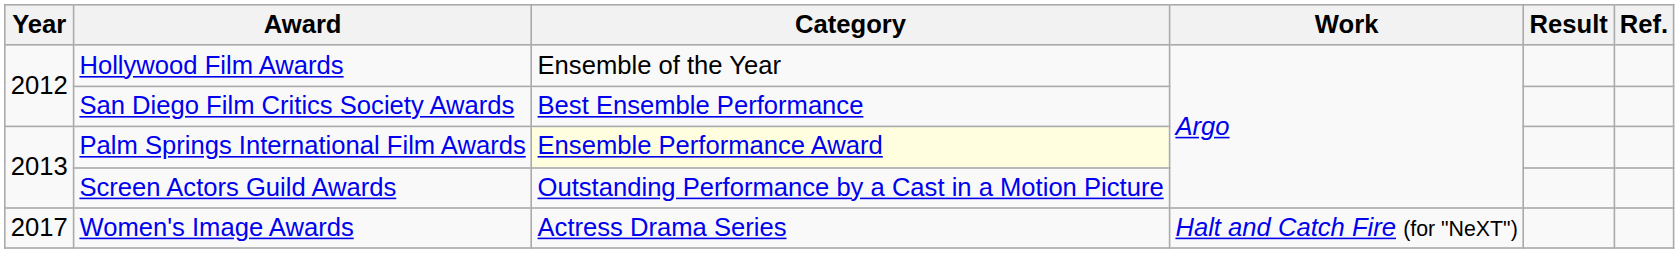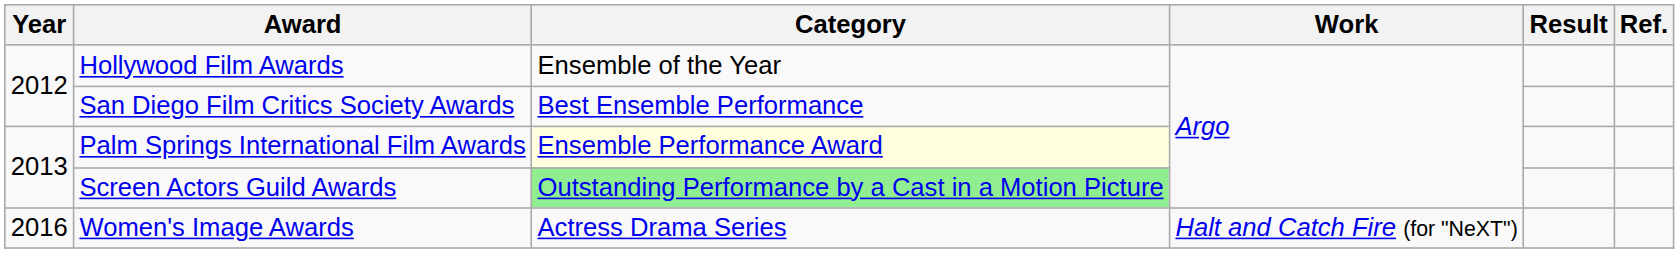Screen Actors Guild Awards | Category: no background -> lightgreen background
Women's Image Awards | Year: 2017 -> 2016
